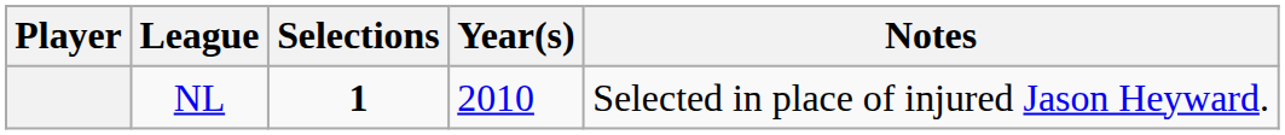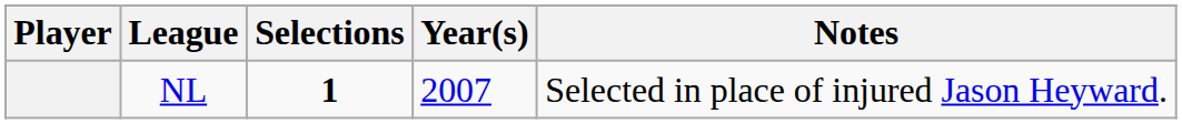NL | Year(s): 2010 -> 2007
